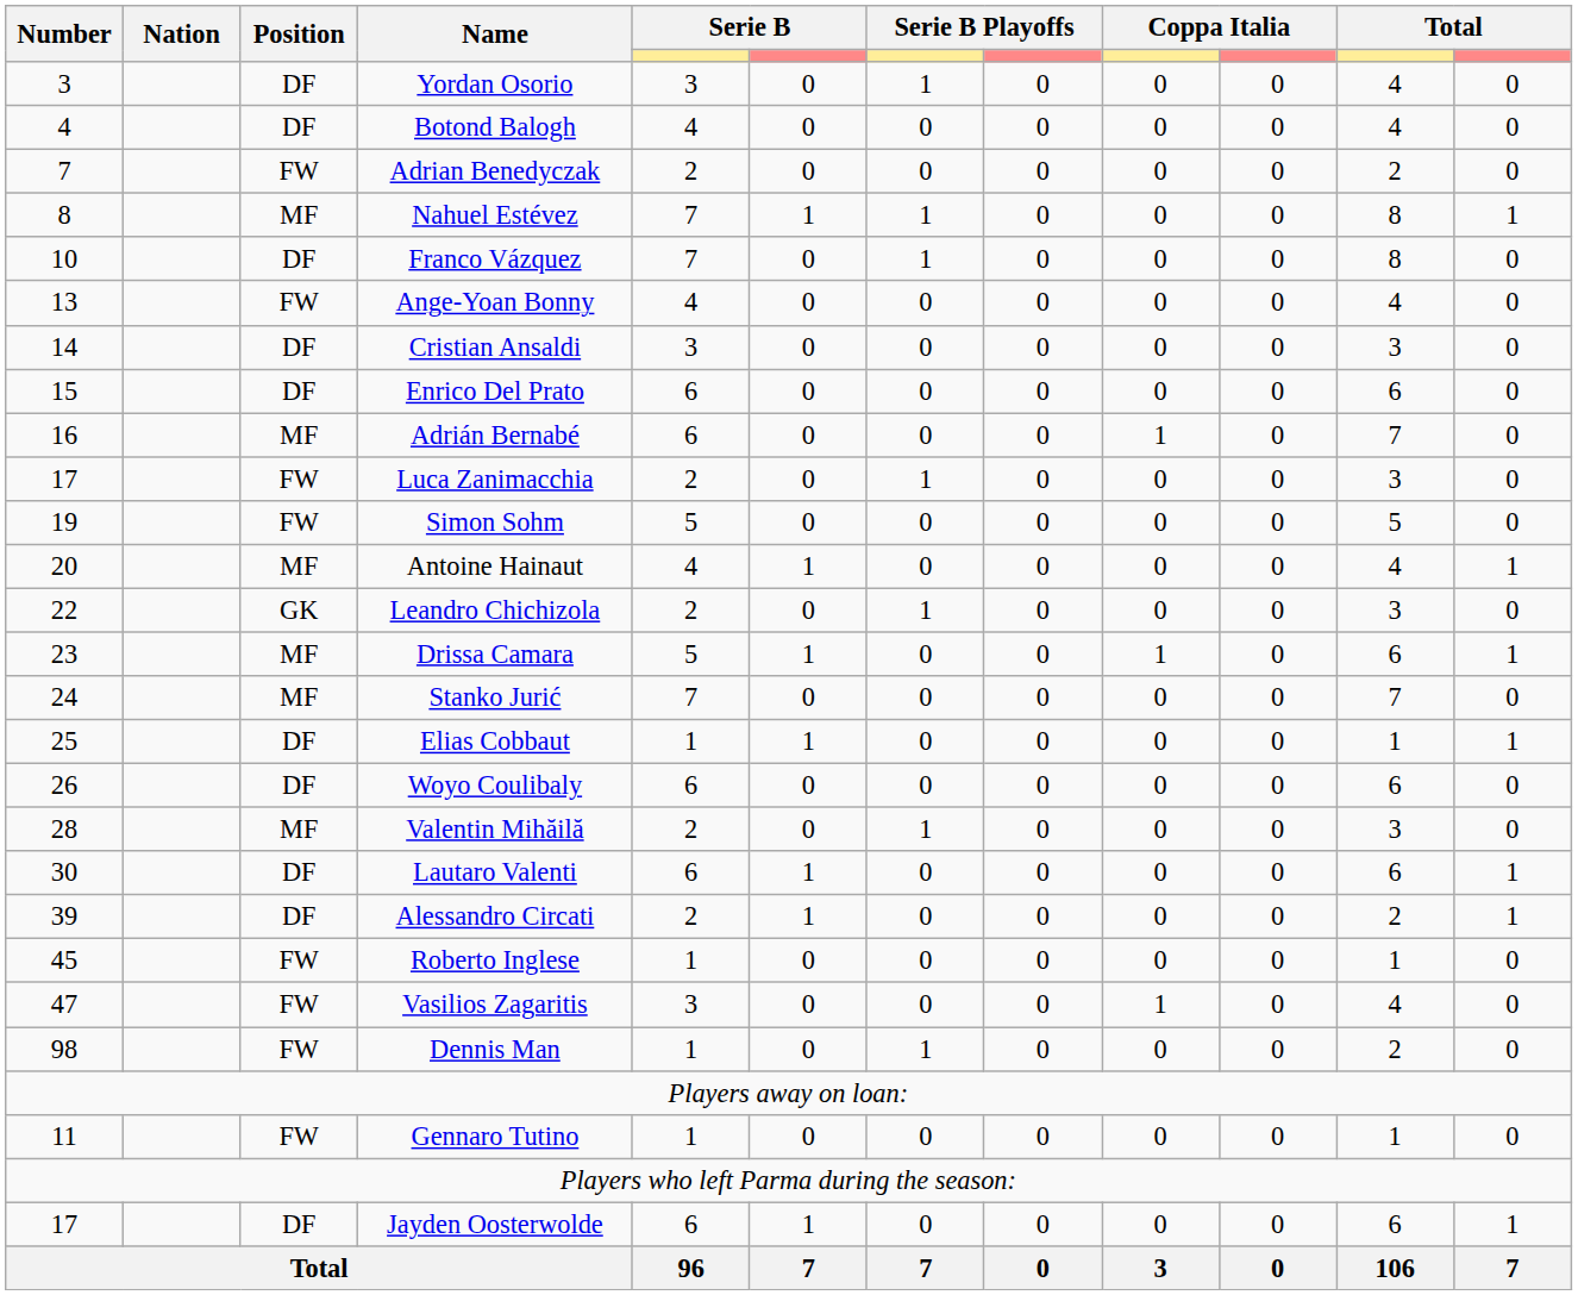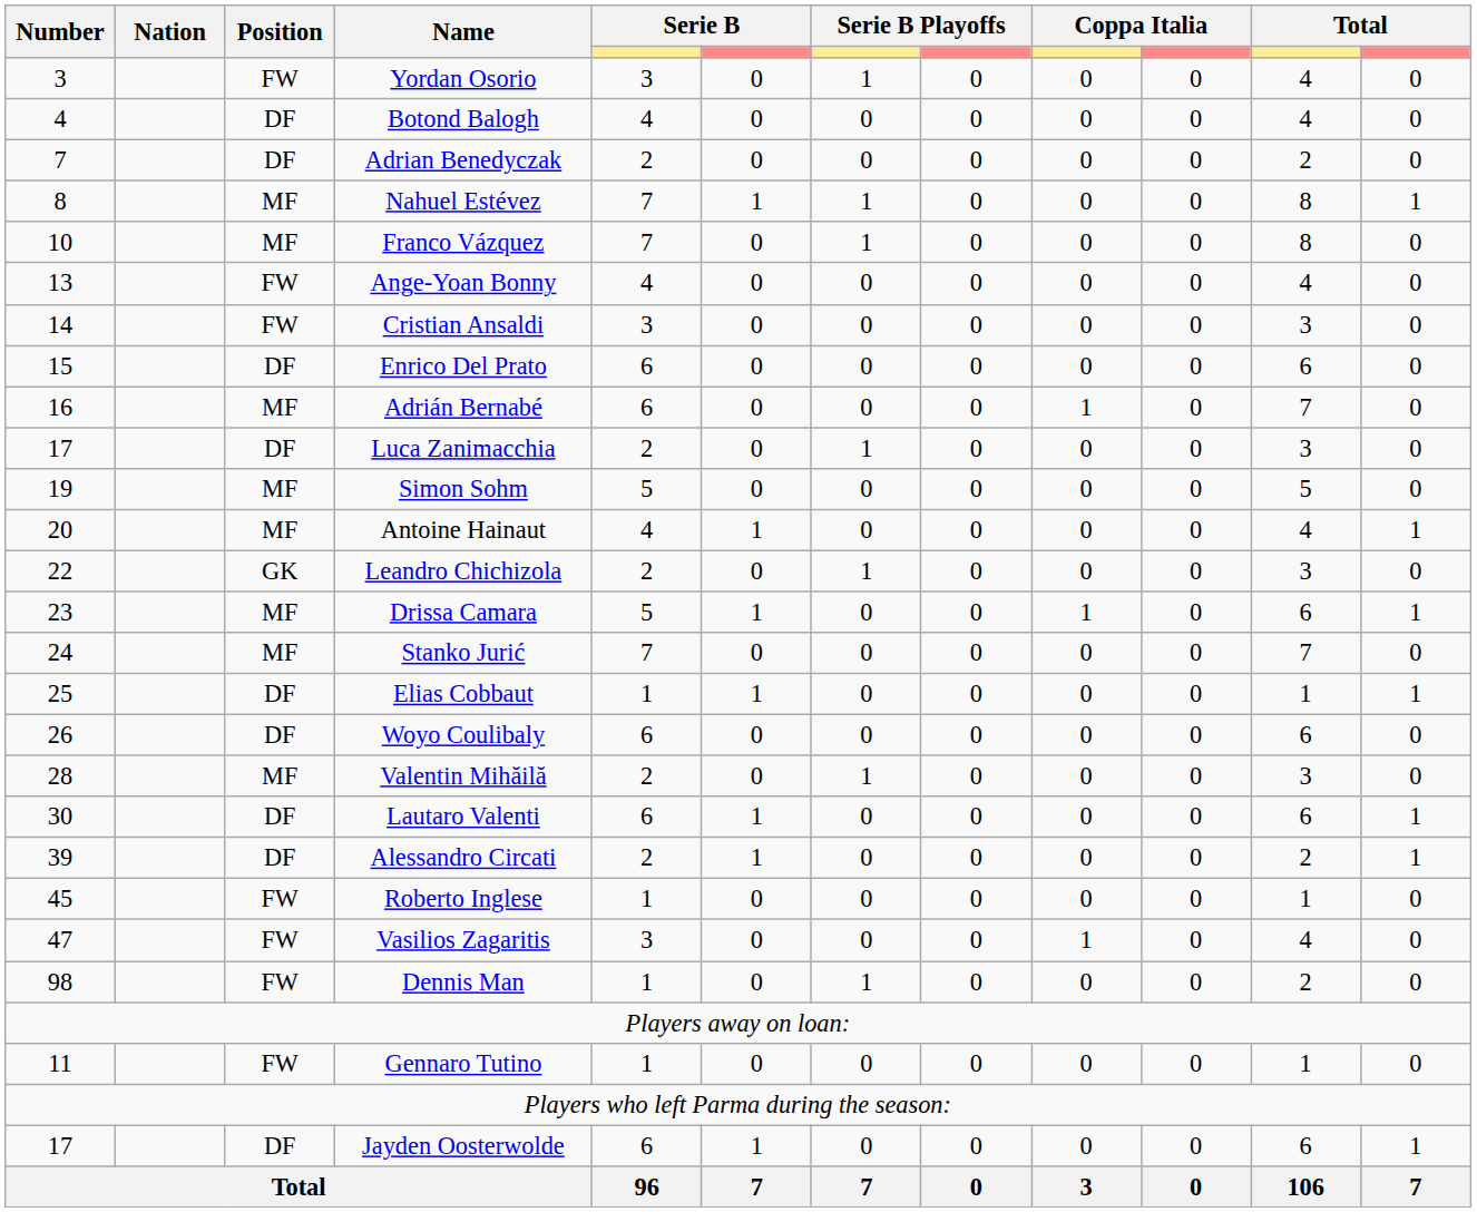Yordan Osorio | Position: DF -> FW
Adrian Benedyczak | Position: FW -> DF
Franco Vázquez | Position: DF -> MF
Cristian Ansaldi | Position: DF -> FW
Luca Zanimacchia | Position: FW -> DF
Simon Sohm | Position: FW -> MF
